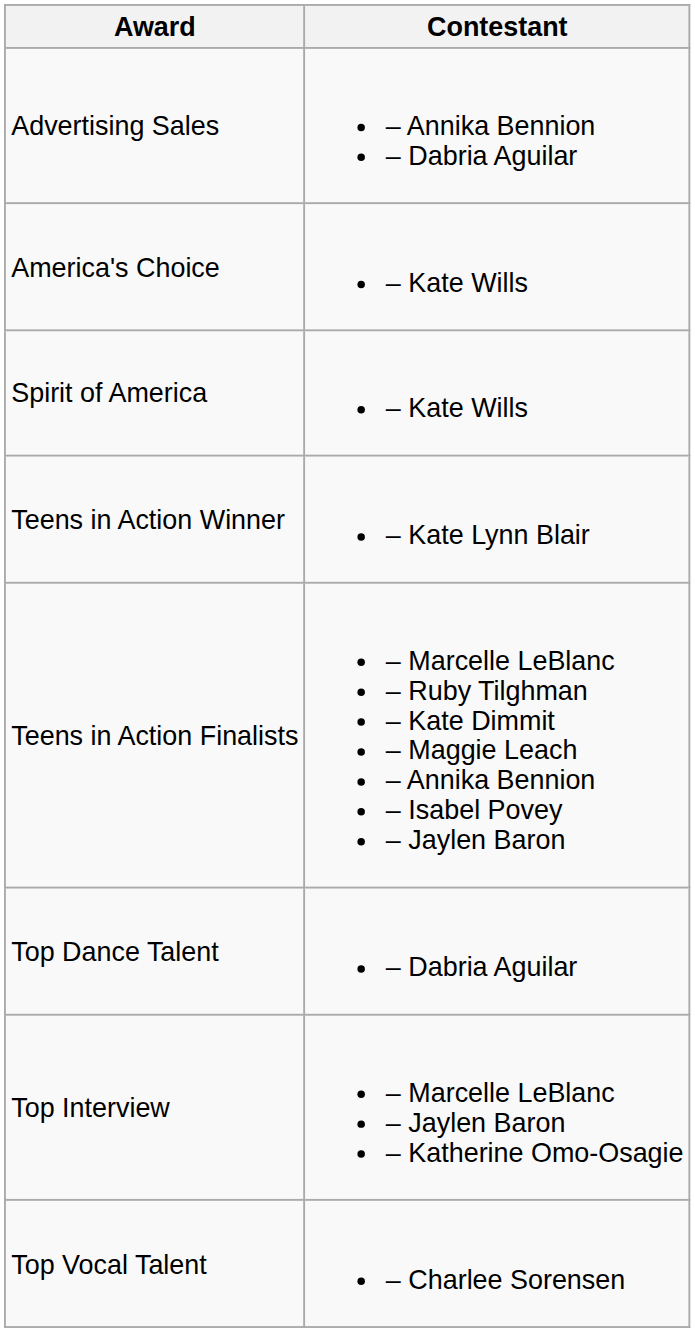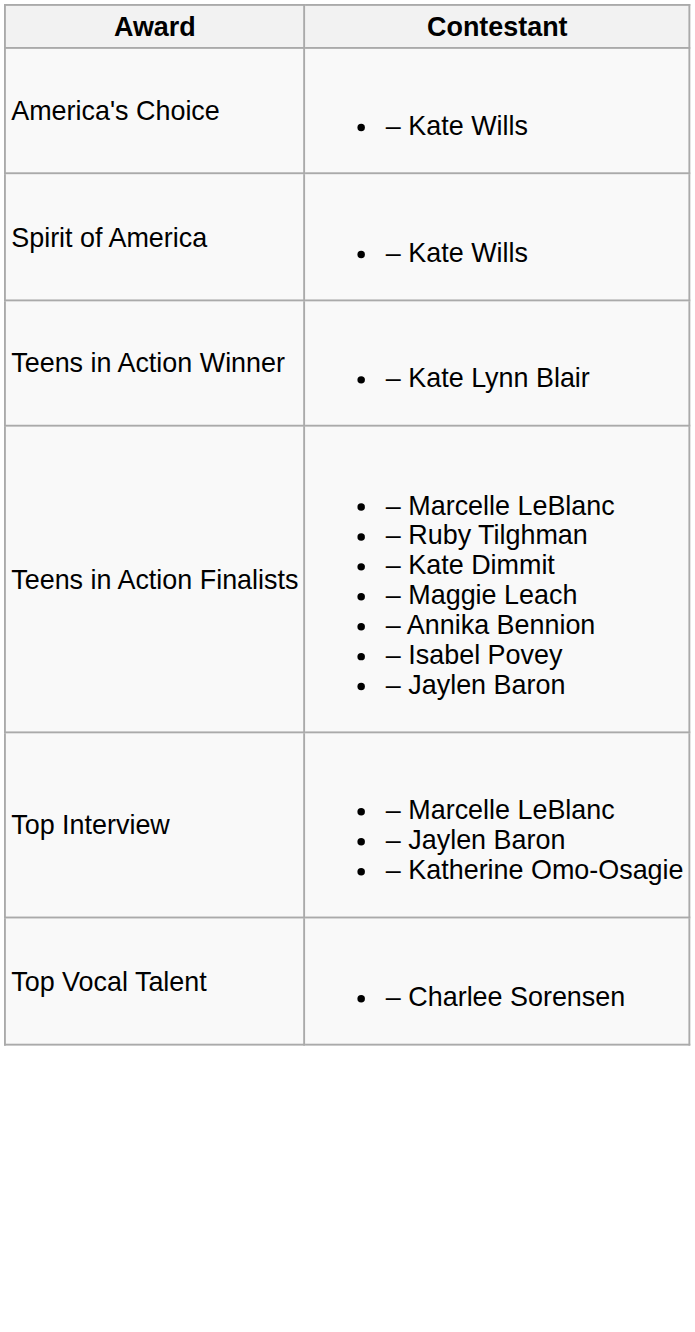- row: Advertising Sales | – Annika Bennion – Dabria Aguilar
- row: Top Dance Talent | – Dabria Aguilar
